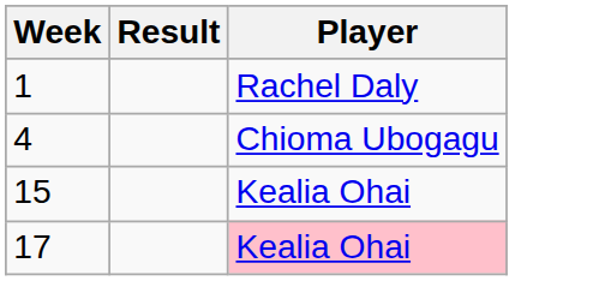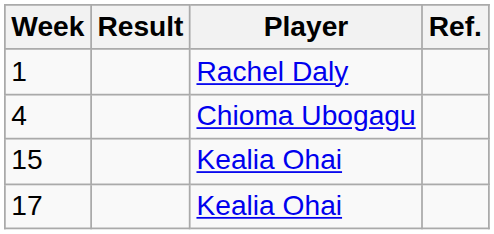+ column: Ref.
17 | Player: pink background -> no background
